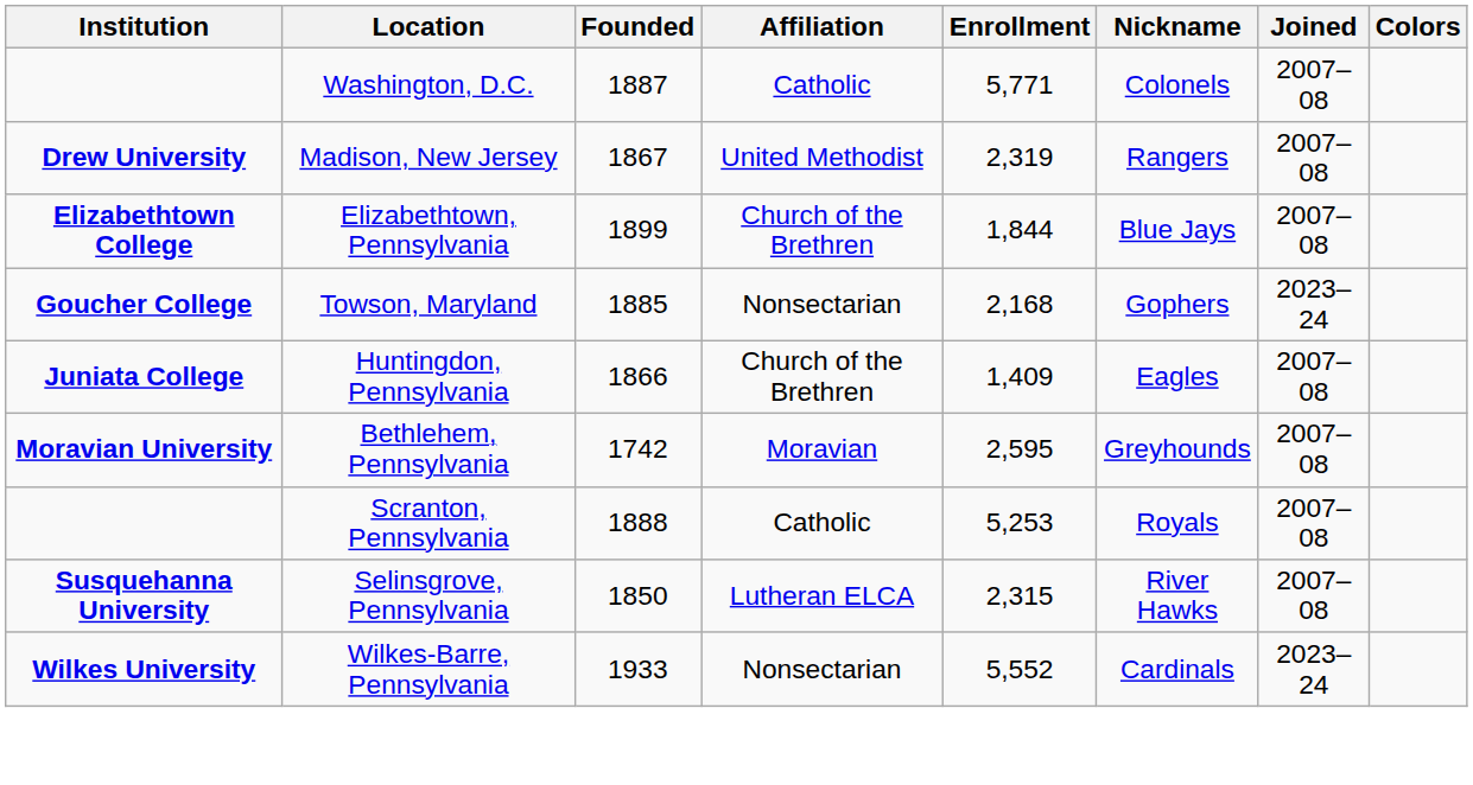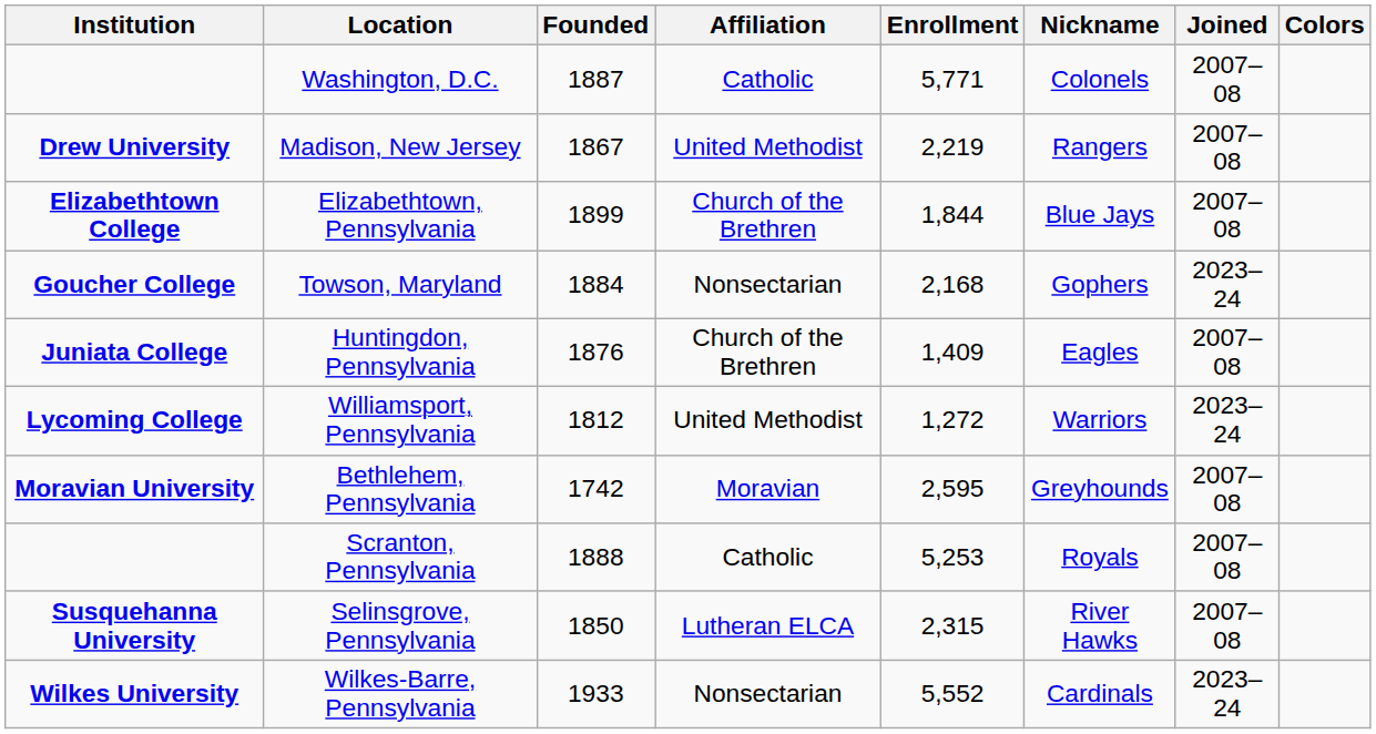Madison, New Jersey | Enrollment: 2,319 -> 2,219
Towson, Maryland | Founded: 1885 -> 1884
Huntingdon, Pennsylvania | Founded: 1866 -> 1876
+ row: Lycoming College | Williamsport, Pennsylvania | 1812 | United Methodist | 1,272 | Warriors | 2023–24
